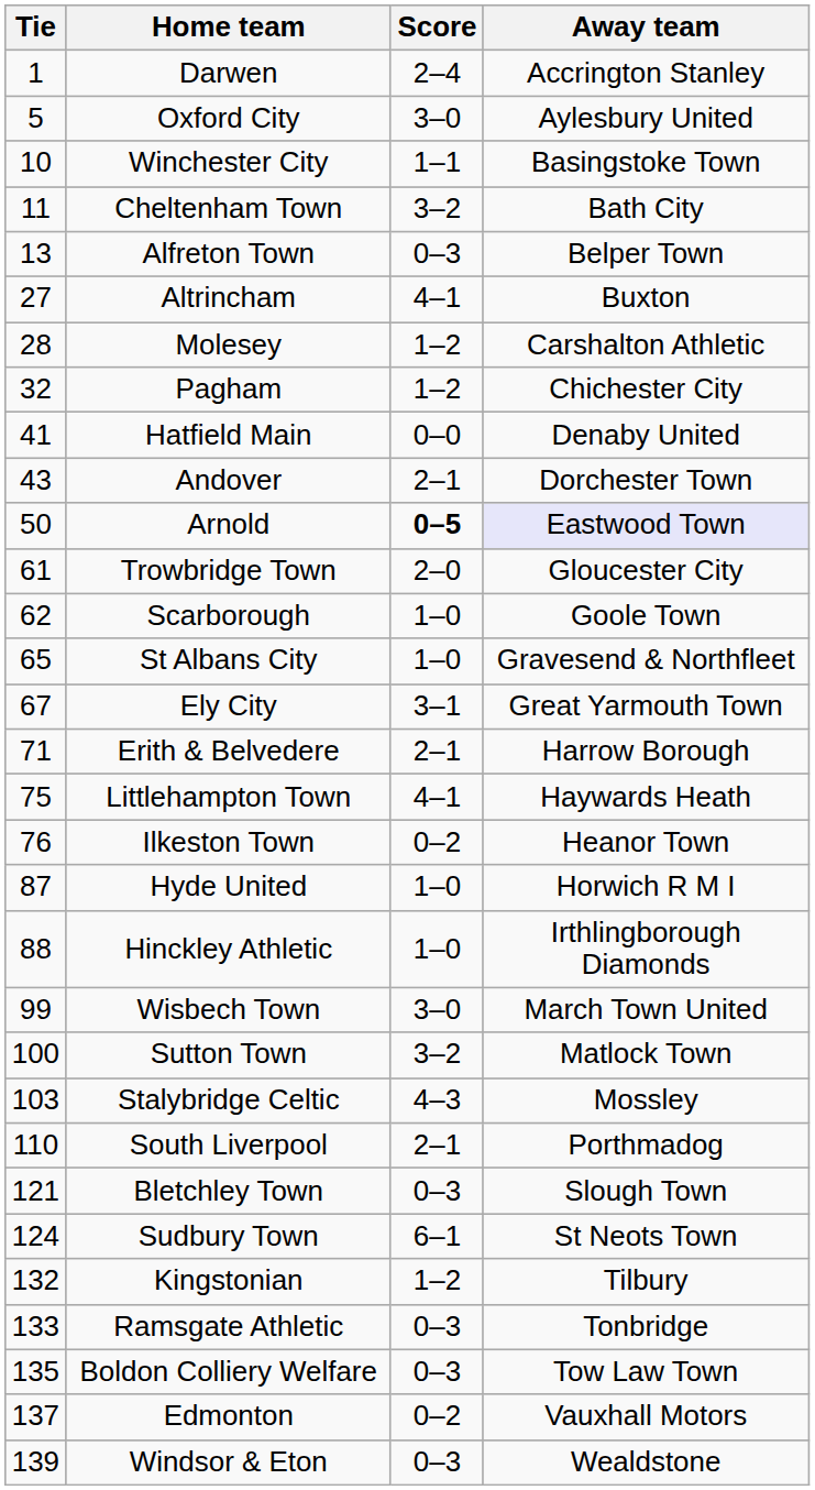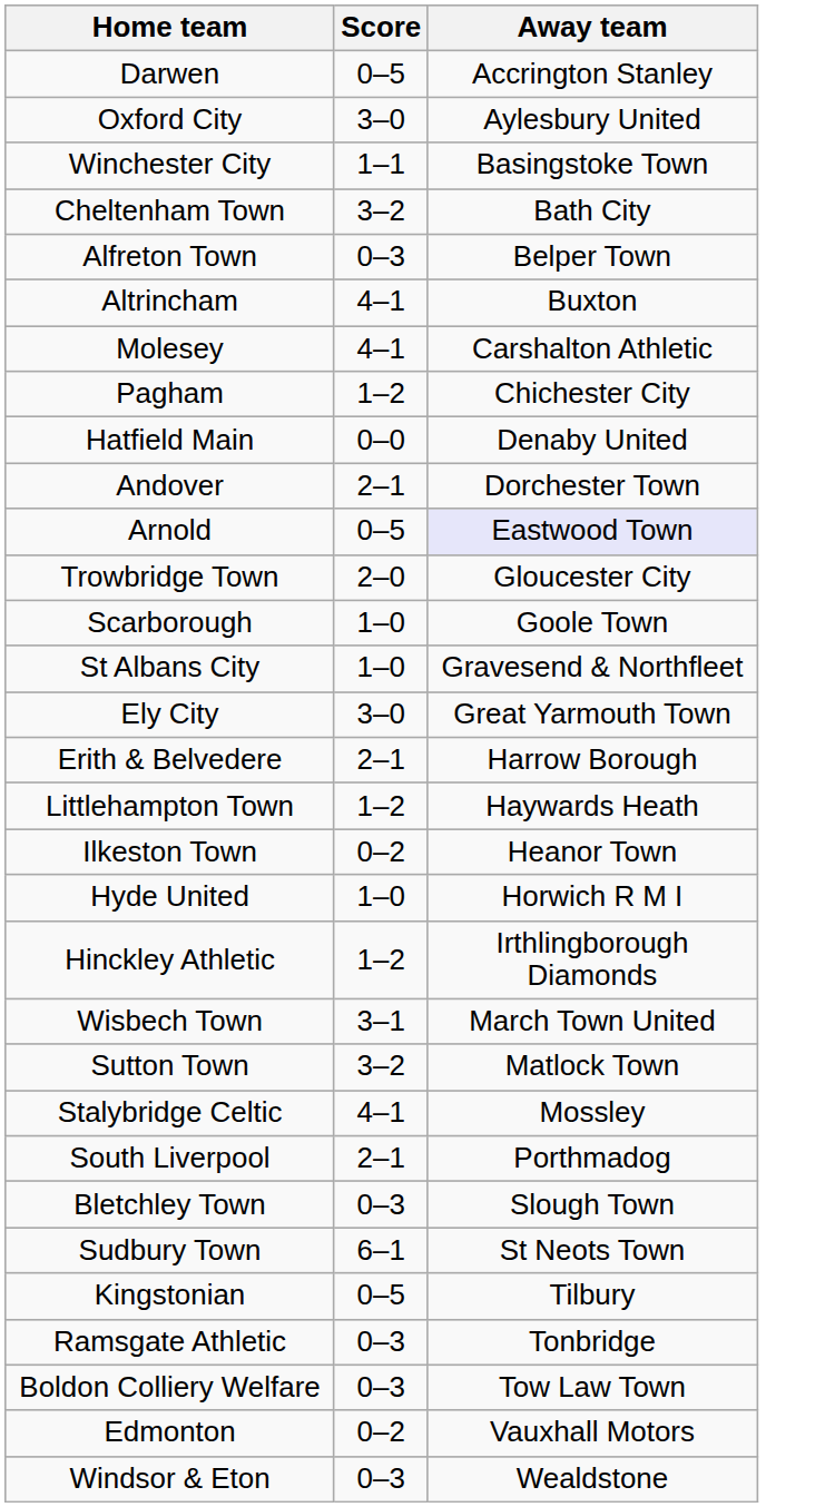- column: Tie | 1 | 5 | 10 | 11 | 13 | 27 | 28 | 32 | 41 | 43 | 50 | 61 | 62 | 65 | 67 | 71 | 75 | 76 | 87 | 88 | 99 | 100 | 103 | 110 | 121 | 124 | 132 | 133 | 135 | 137 | 139
Darwen | Score: 2–4 -> 0–5
Molesey | Score: 1–2 -> 4–1
Arnold | Score: bold -> normal
Ely City | Score: 3–1 -> 3–0
Littlehampton Town | Score: 4–1 -> 1–2
Hinckley Athletic | Score: 1–0 -> 1–2
Wisbech Town | Score: 3–0 -> 3–1
Stalybridge Celtic | Score: 4–3 -> 4–1
Kingstonian | Score: 1–2 -> 0–5
